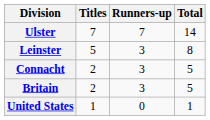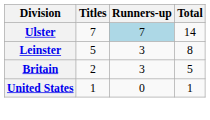Ulster | Runners-up: no background -> lightblue background
- row: Connacht | 2 | 3 | 5
